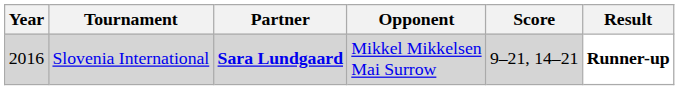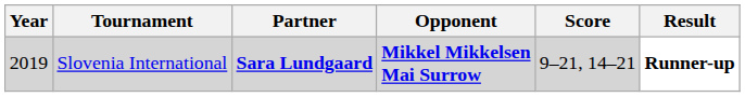Slovenia International | Year: 2016 -> 2019
Slovenia International | Opponent: normal -> bold
